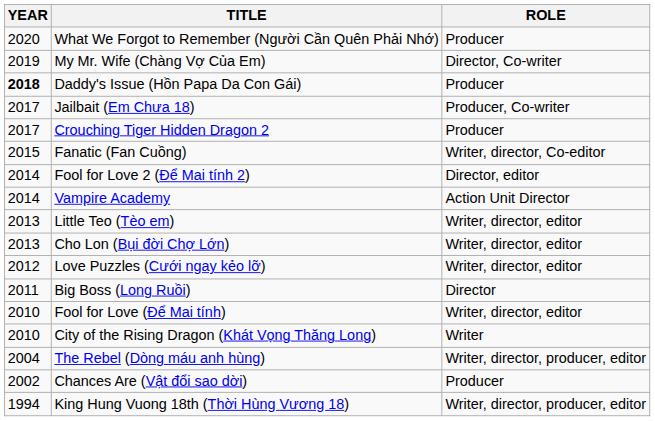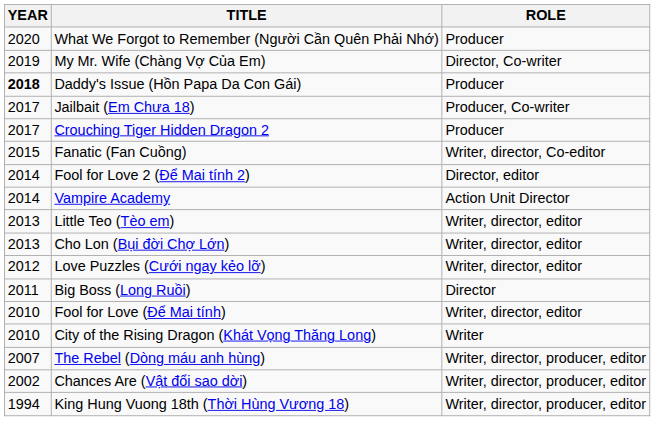The Rebel (Dòng máu anh hùng) | YEAR: 2004 -> 2007
Chances Are (Vật đổi sao dời) | ROLE: Producer -> Writer, director, producer, editor
